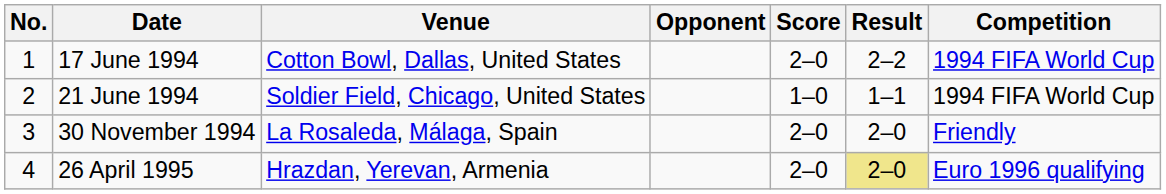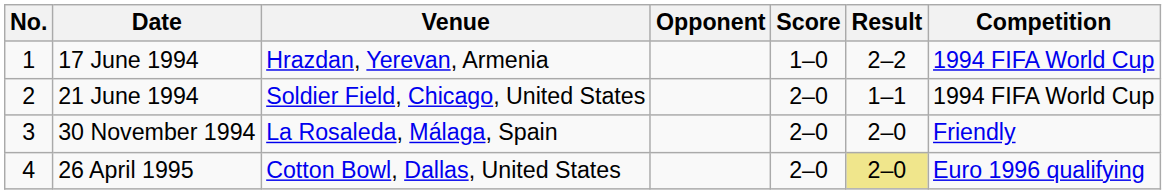17 June 1994 | Venue: Cotton Bowl, Dallas, United States -> Hrazdan, Yerevan, Armenia
17 June 1994 | Score: 2–0 -> 1–0
21 June 1994 | Score: 1–0 -> 2–0
26 April 1995 | Venue: Hrazdan, Yerevan, Armenia -> Cotton Bowl, Dallas, United States
